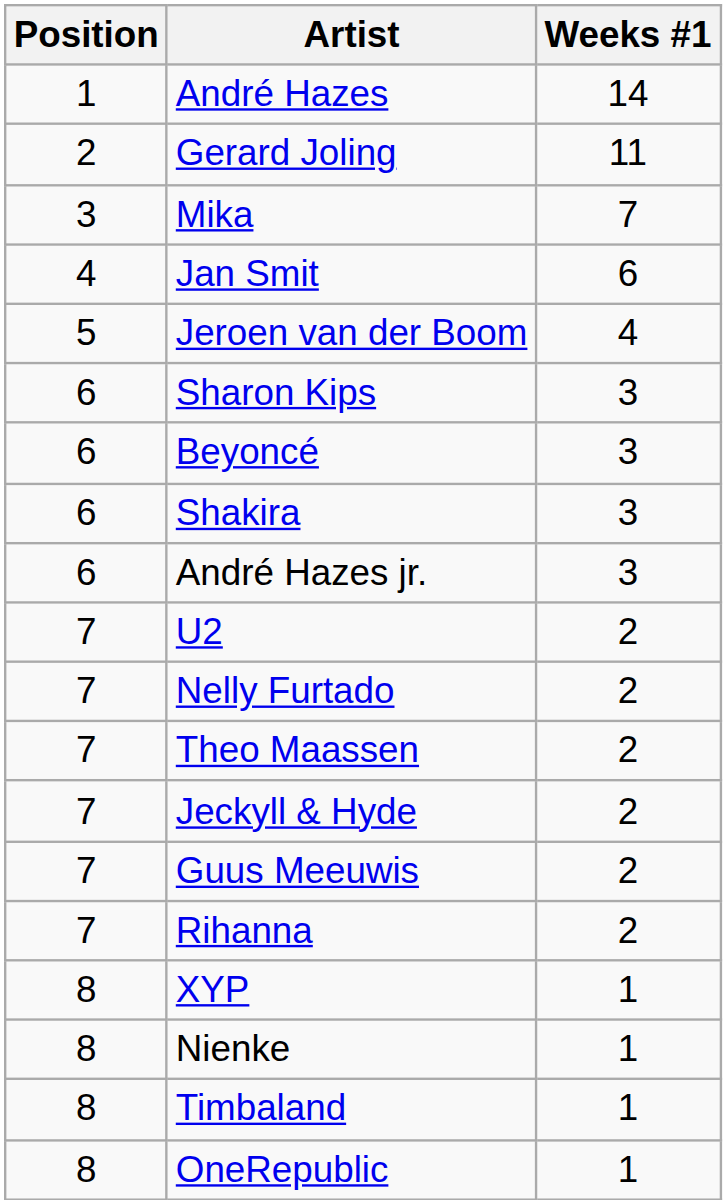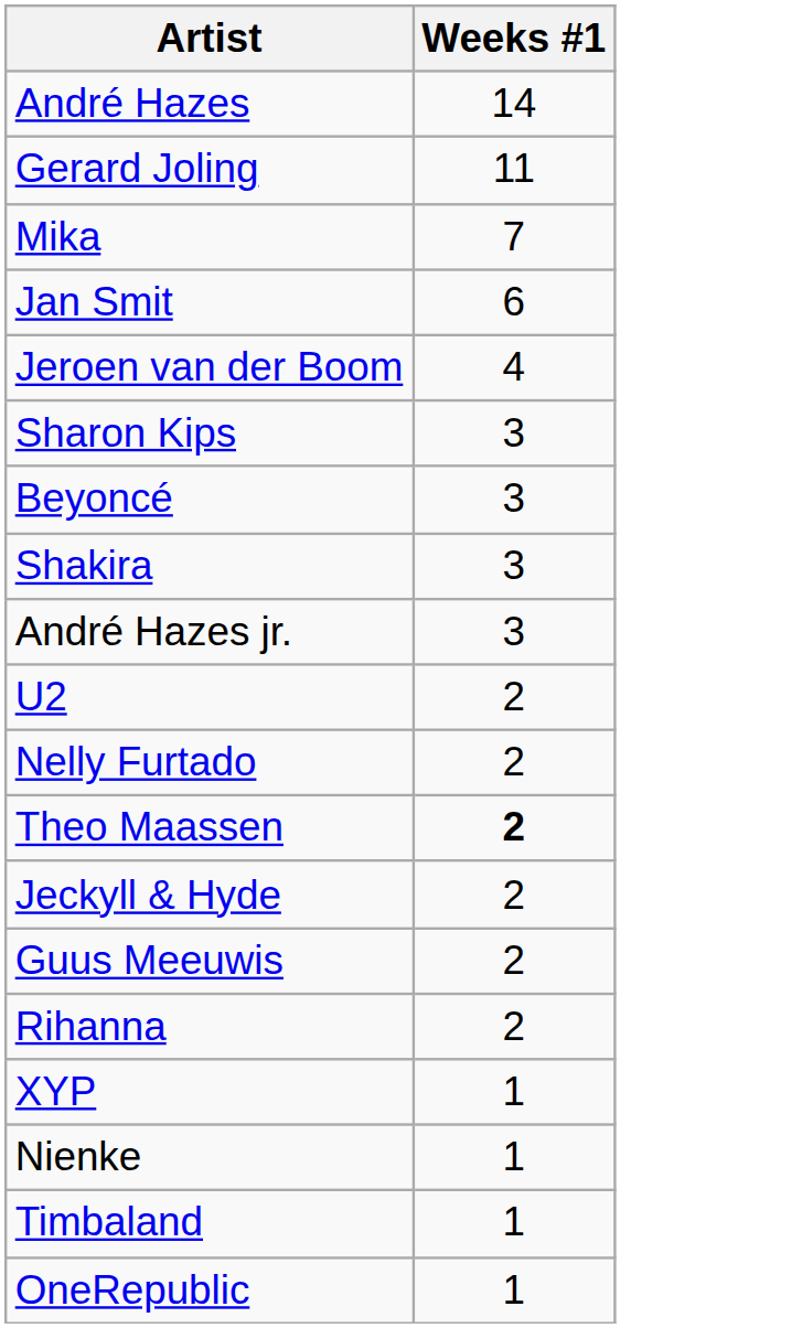- column: Position | 1 | 2 | 3 | 4 | 5 | 6 | 6 | 6 | 6 | 7 | 7 | 7 | 7 | 7 | 7 | 8 | 8 | 8 | 8
Theo Maassen | Weeks #1: normal -> bold
